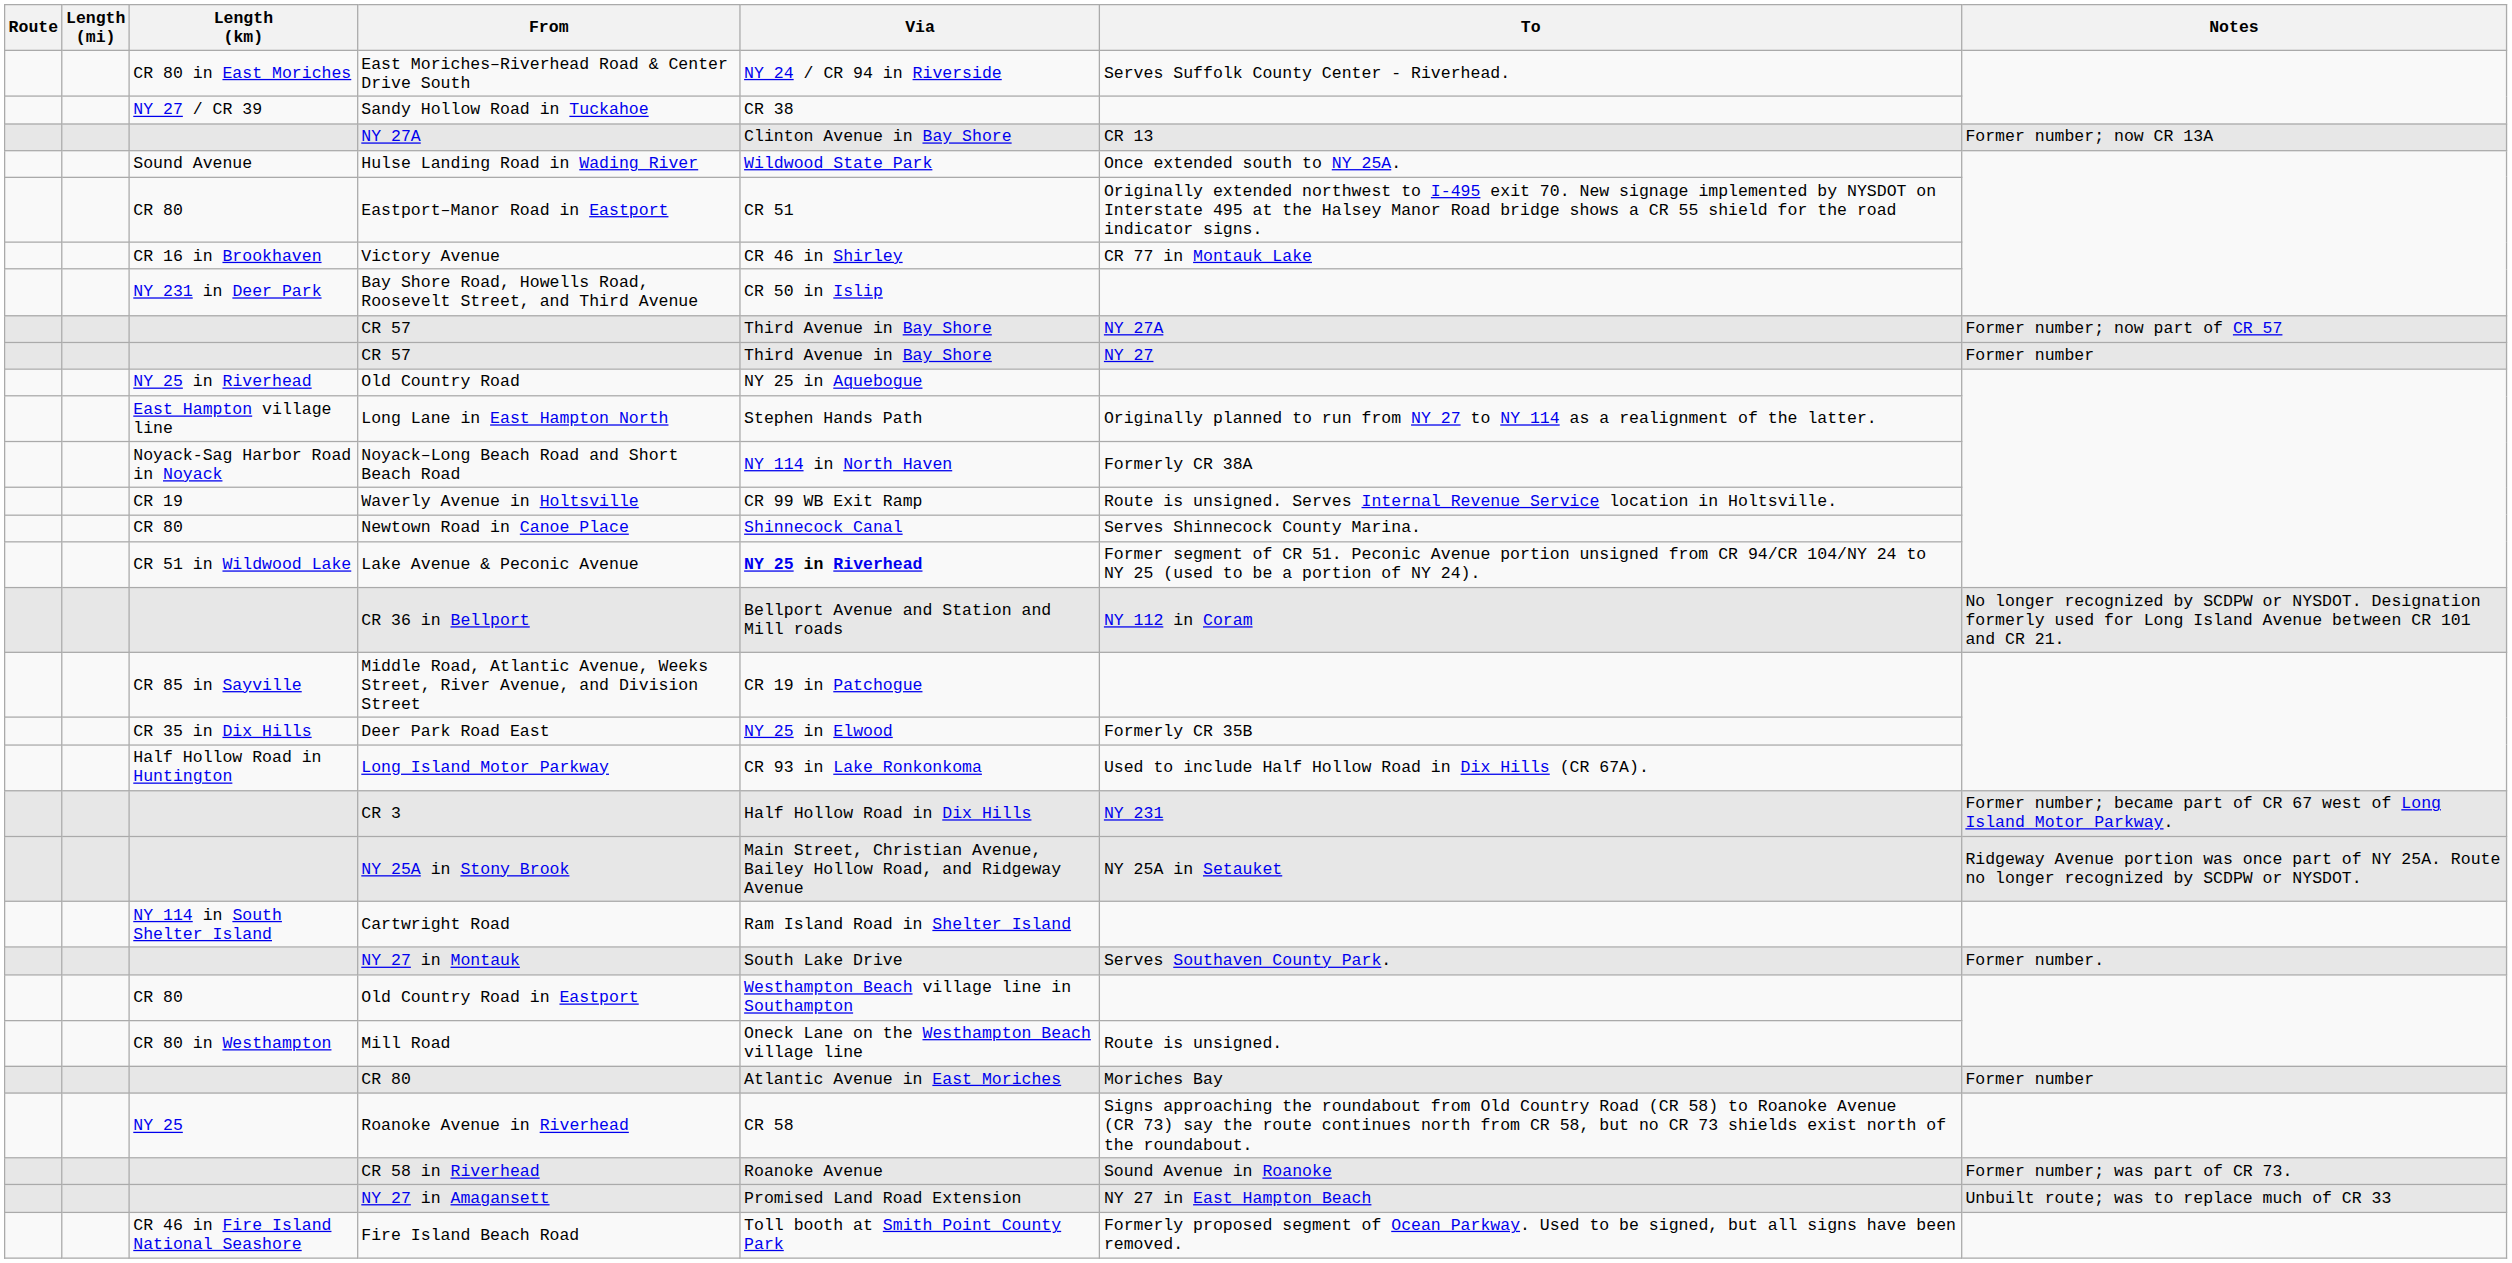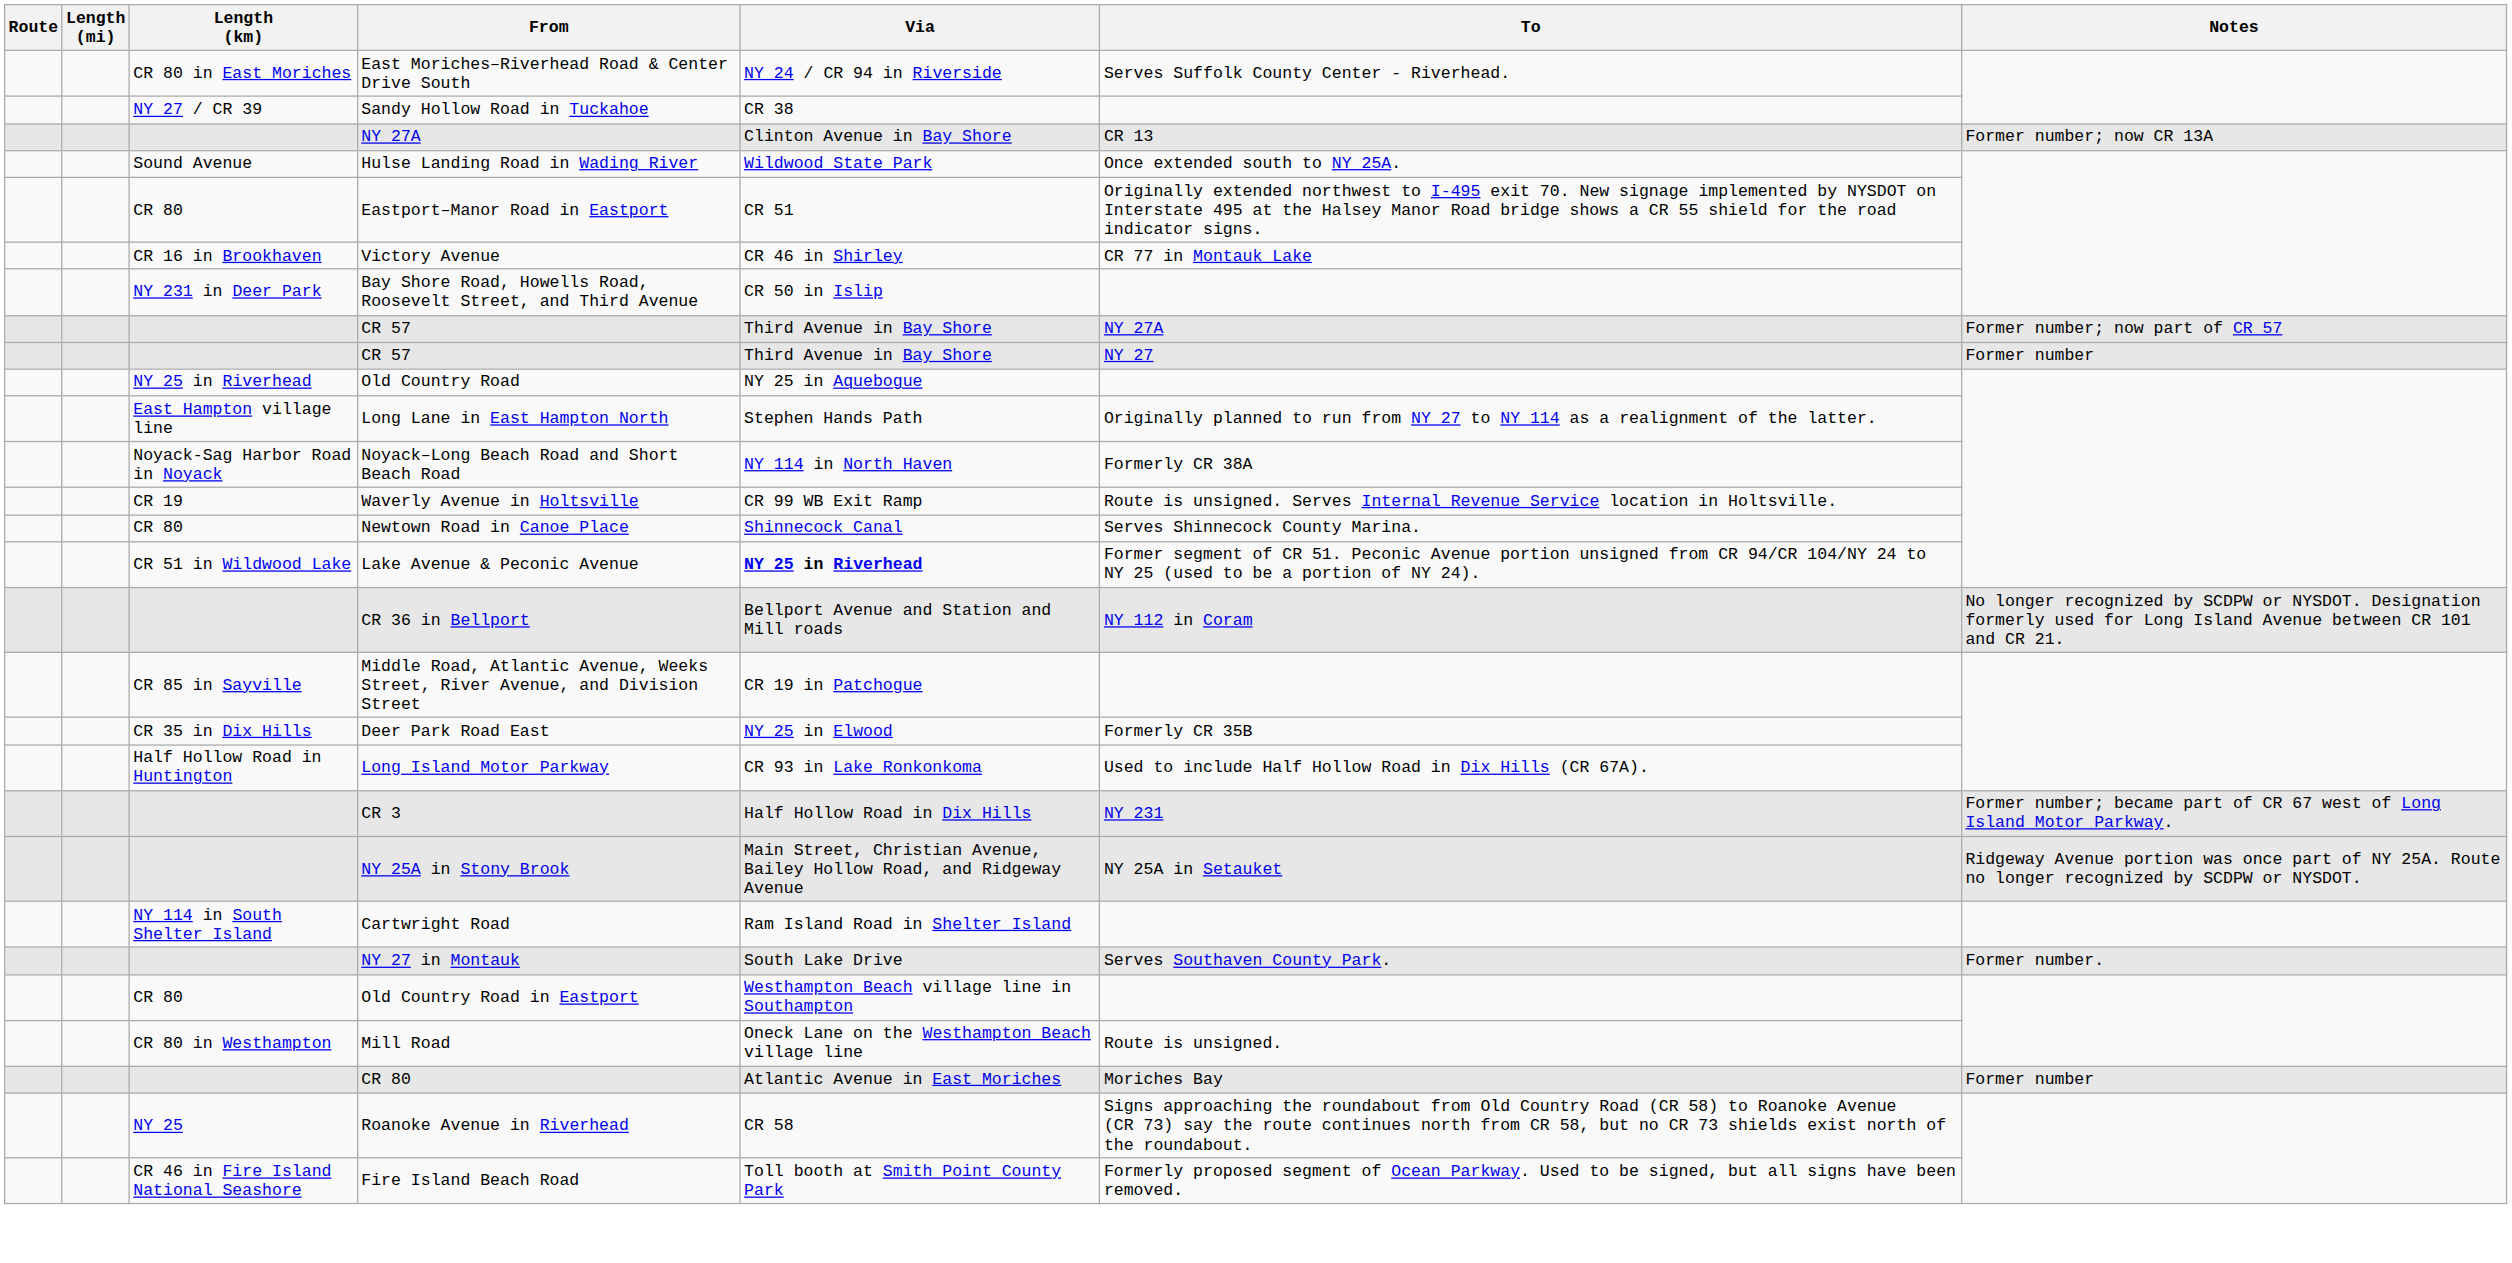- row: CR 58 in Riverhead | Roanoke Avenue | Sound Avenue in Roanoke | Former number; was part of CR 73.
- row: NY 27 in Amagansett | Promised Land Road Extension | NY 27 in East Hampton Beach | Unbuilt route; was to replace much of CR 33
